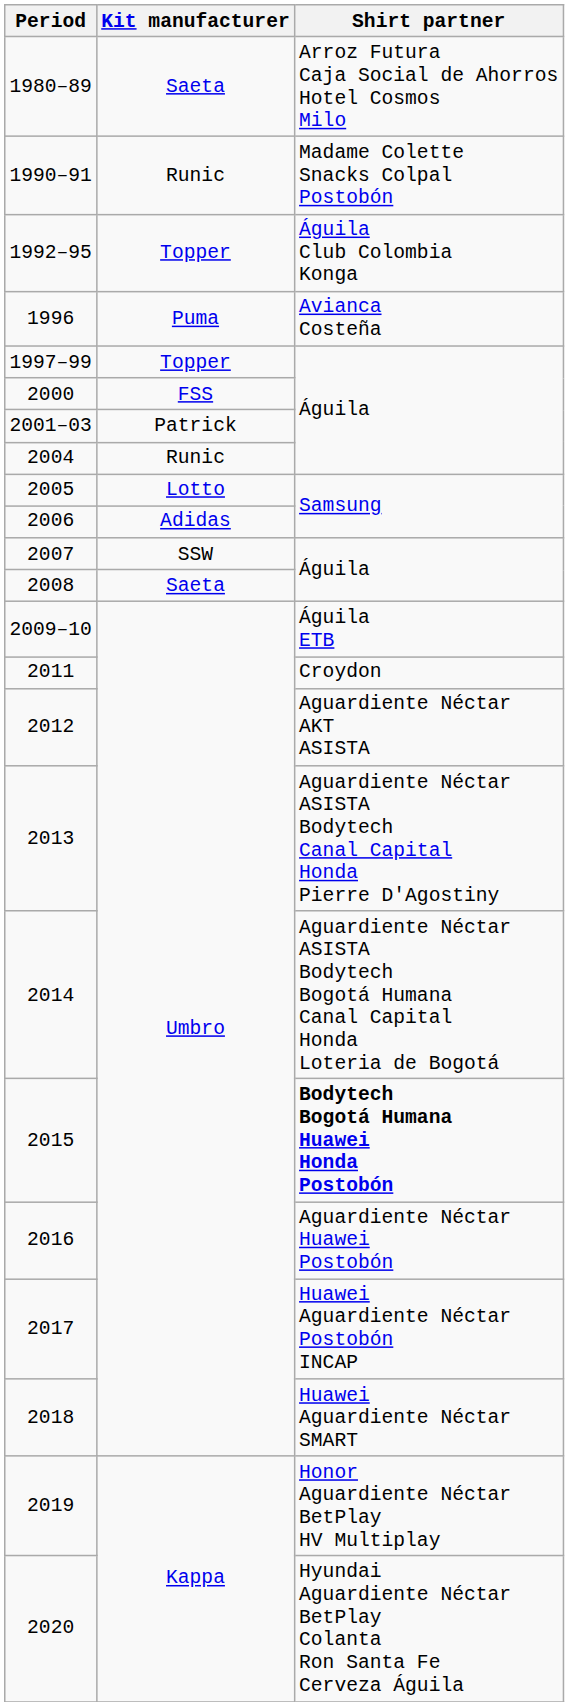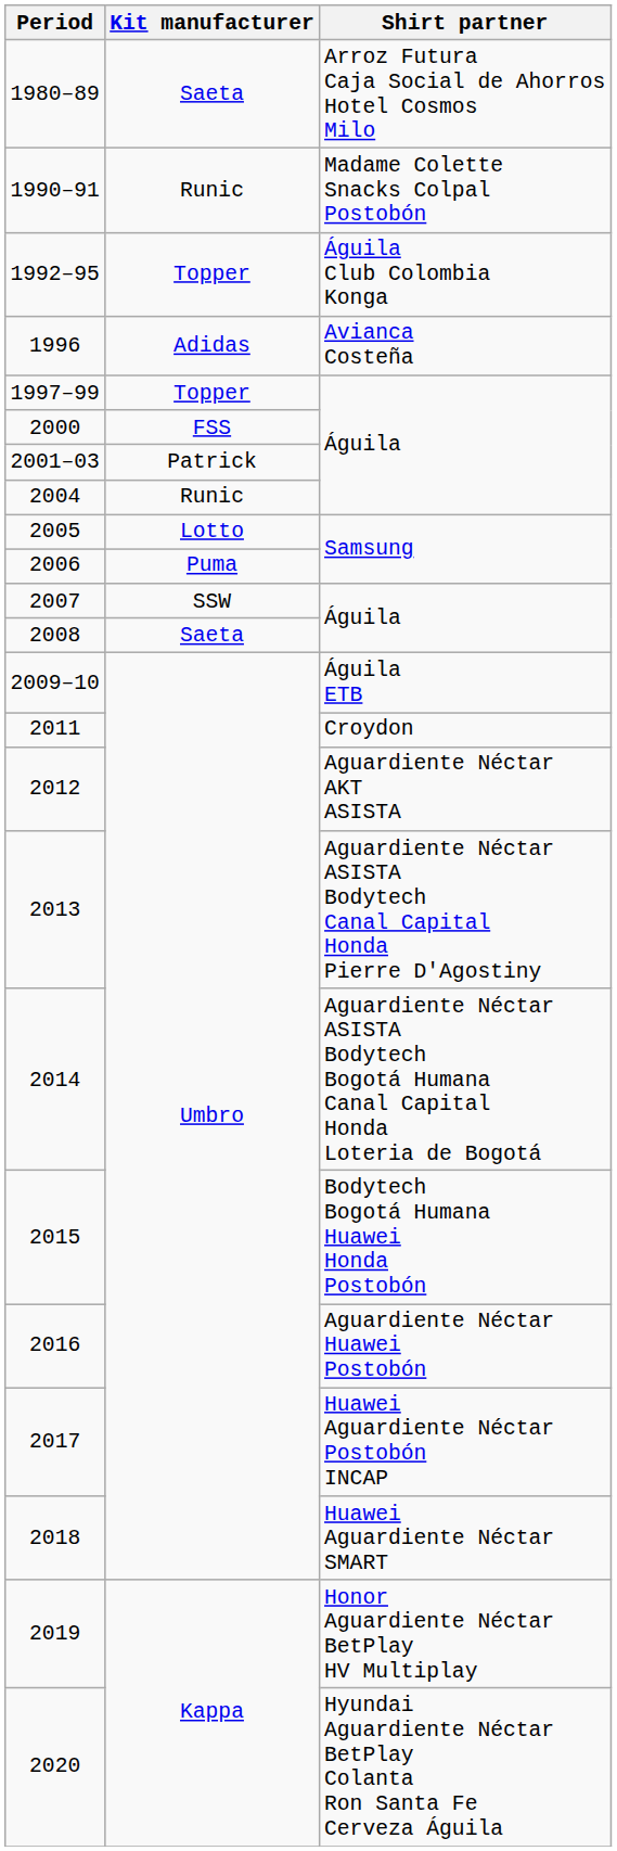1996 | Kit manufacturer: Puma -> Adidas
2006 | Kit manufacturer: Adidas -> Puma
2015 | Shirt partner: bold -> normal
